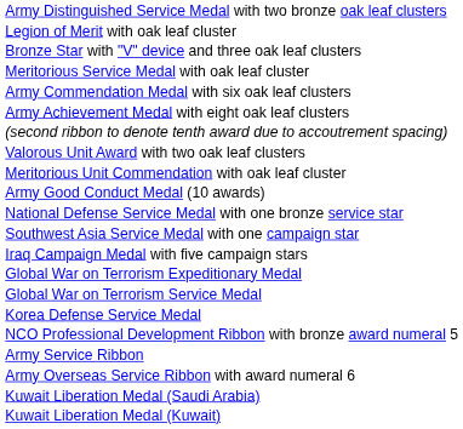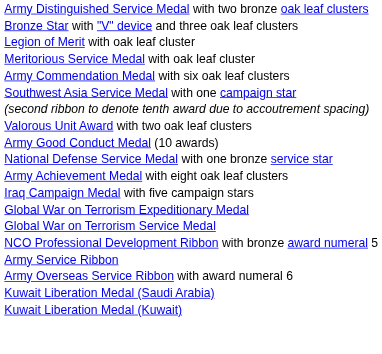rows swapped: Legion of Merit with oak leaf cluster <-> Bronze Star with "V" device and three oak leaf clusters
rows swapped: Army Achievement Medal with eight oak leaf clusters <-> Southwest Asia Service Medal with one campaign star
- row: Meritorious Unit Commendation with oak leaf cluster
- row: Korea Defense Service Medal
